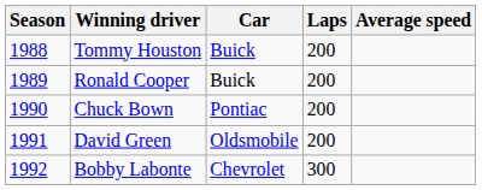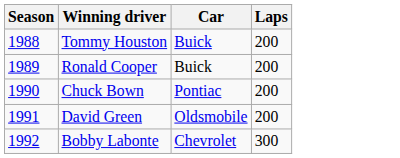- column: Average speed
